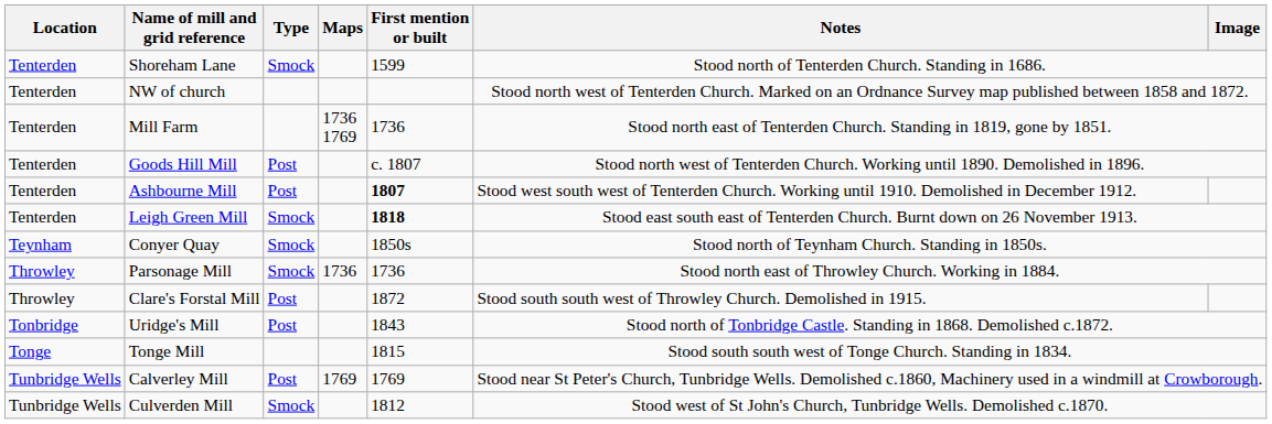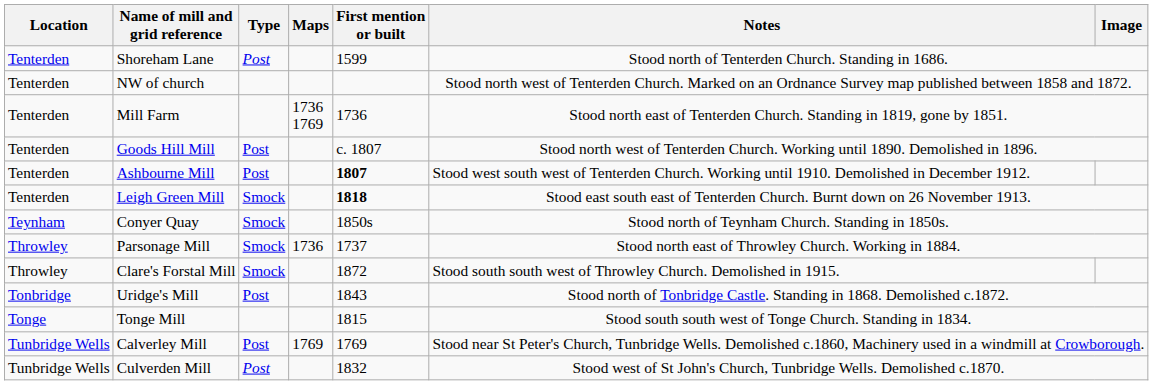Shoreham Lane | Type: Smock -> Post
Parsonage Mill | First mention or built: 1736 -> 1737
Clare's Forstal Mill | Type: Post -> Smock
Culverden Mill | Type: Smock -> Post
Culverden Mill | First mention or built: 1812 -> 1832
